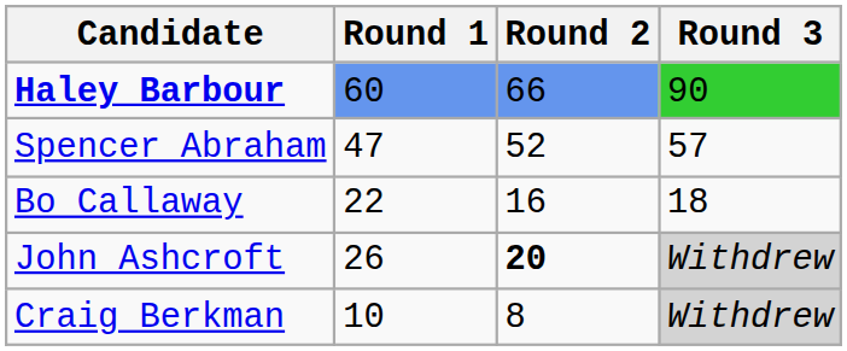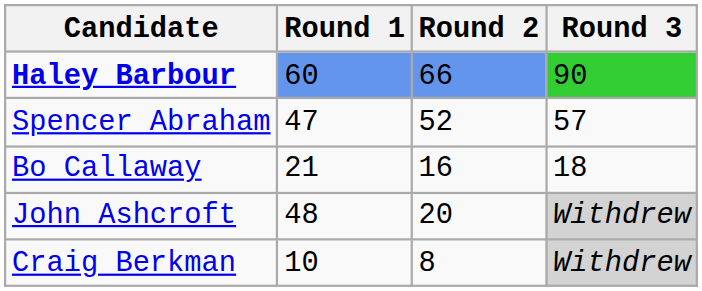Bo Callaway | Round 1: 22 -> 21
John Ashcroft | Round 1: 26 -> 48
John Ashcroft | Round 2: bold -> normal
